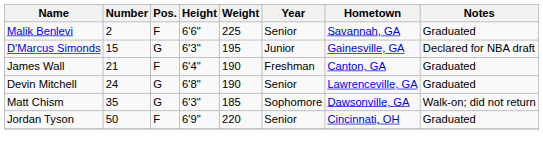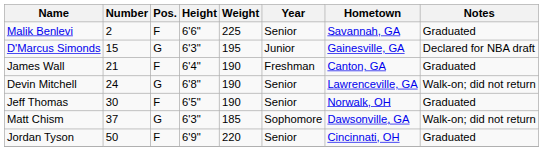Devin Mitchell | Notes: Graduated -> Walk-on; did not return
+ row: Jeff Thomas | 30 | F | 6'5" | 190 | Senior | Norwalk, OH | Graduated
Matt Chism | Number: 35 -> 37
